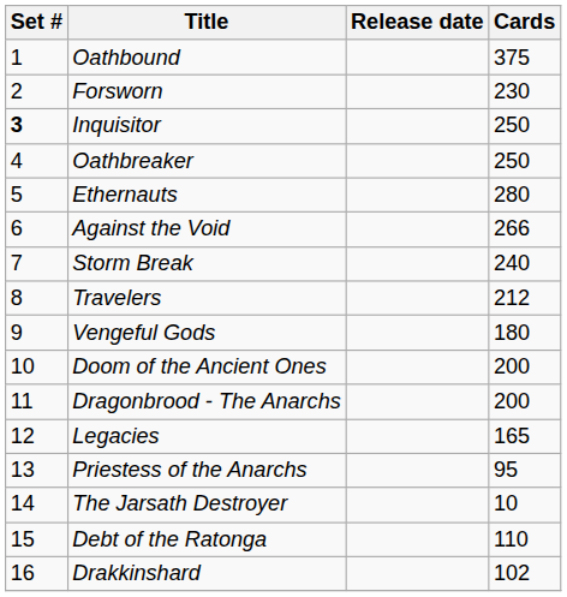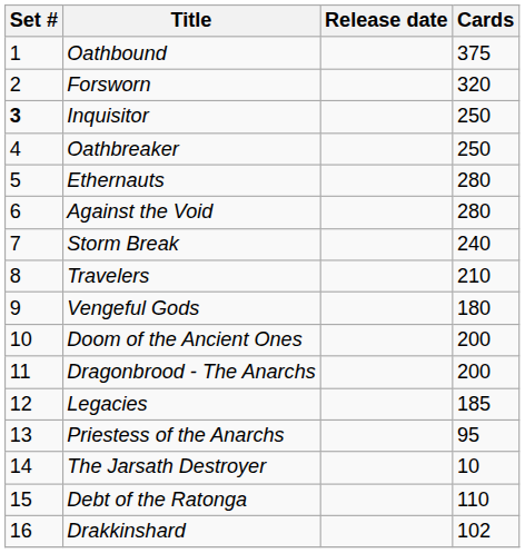Forsworn | Cards: 230 -> 320
Against the Void | Cards: 266 -> 280
Travelers | Cards: 212 -> 210
Legacies | Cards: 165 -> 185
